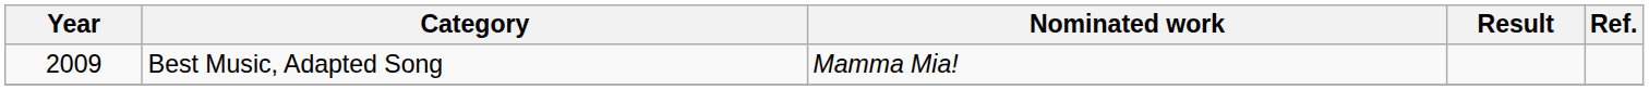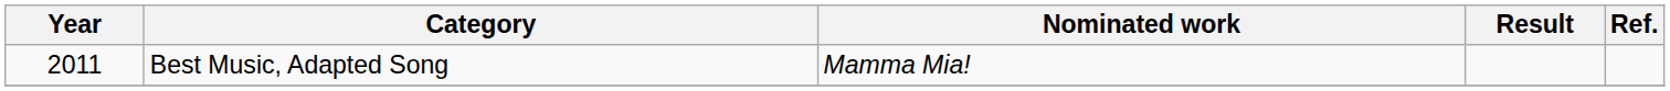Best Music, Adapted Song | Year: 2009 -> 2011
